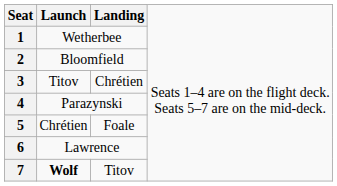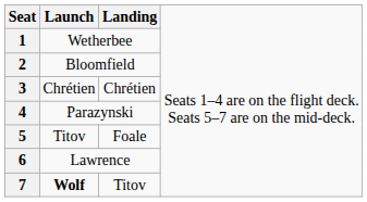3 | column 2: Titov -> Chrétien
5 | column 2: Chrétien -> Titov
